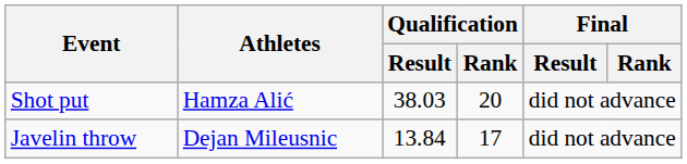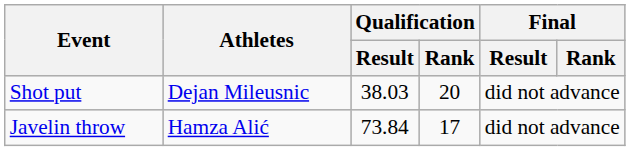Shot put | Athletes: Hamza Alić -> Dejan Mileusnic
Javelin throw | Athletes: Dejan Mileusnic -> Hamza Alić
Javelin throw | Qualification / Result: 13.84 -> 73.84
